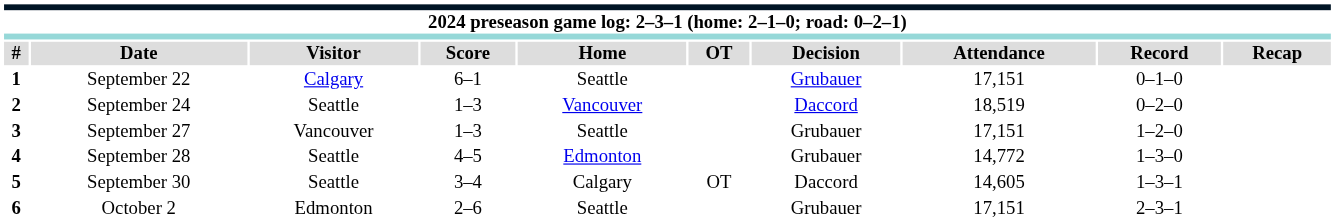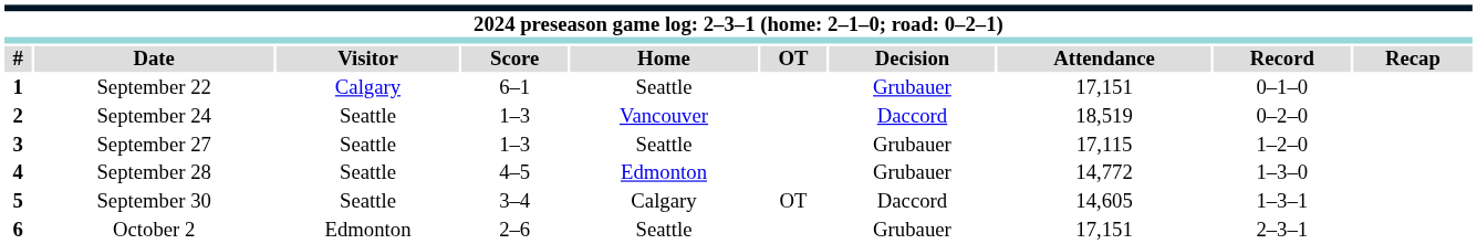3 | Visitor: Vancouver -> Seattle
3 | Attendance: 17,151 -> 17,115
